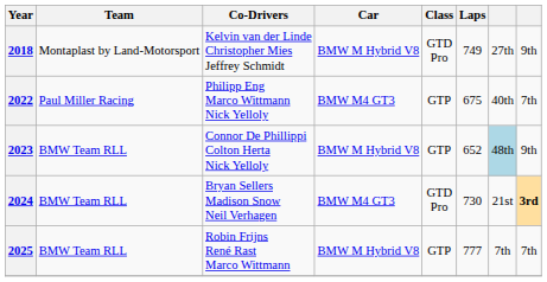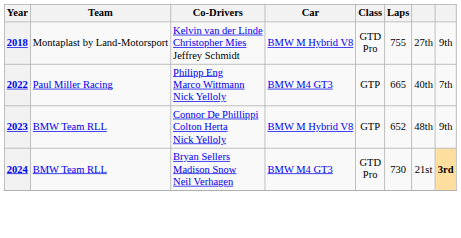2018 | Laps: 749 -> 755
2022 | Laps: 675 -> 665
2023 | column 7: lightblue background -> no background
- row: 2025 | BMW Team RLL | Robin Frijns René Rast Marco Wittmann | BMW M Hybrid V8 | GTP | 777 | 7th | 7th
